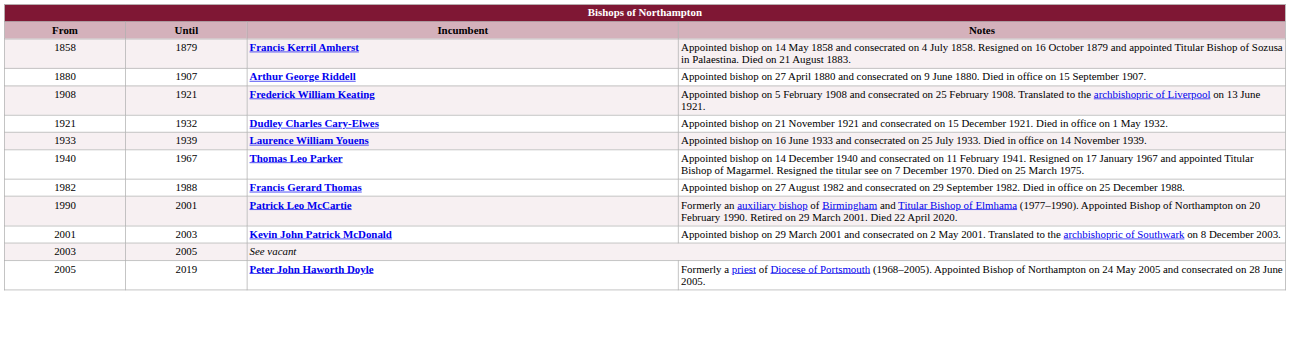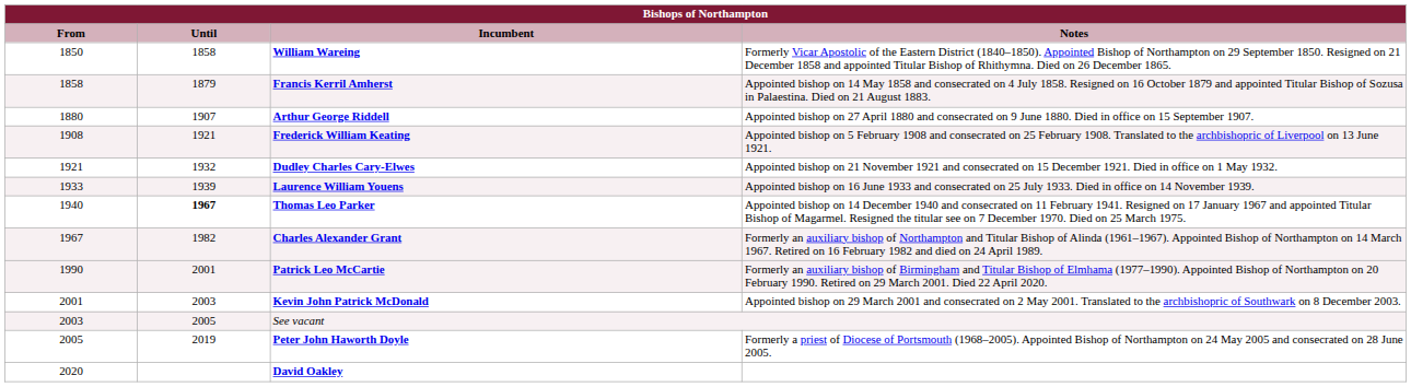+ row: 1850 | 1858 | William Wareing | Formerly Vicar Apostolic of the Eastern District (1840–1850). Appointed Bishop of Northampton on 29 September 1850. Resigned on 21 December 1858 and appointed Titular Bishop of Rhithymna. Died on 26 December 1865.
Thomas Leo Parker | Until: normal -> bold
+ row: 1967 | 1982 | Charles Alexander Grant | Formerly an auxiliary bishop of Northampton and Titular Bishop of Alinda (1961–1967). Appointed Bishop of Northampton on 14 March 1967. Retired on 16 February 1982 and died on 24 April 1989.
- row: 1982 | 1988 | Francis Gerard Thomas | Appointed bishop on 27 August 1982 and consecrated on 29 September 1982. Died in office on 25 December 1988.
+ row: 2020 | David Oakley
